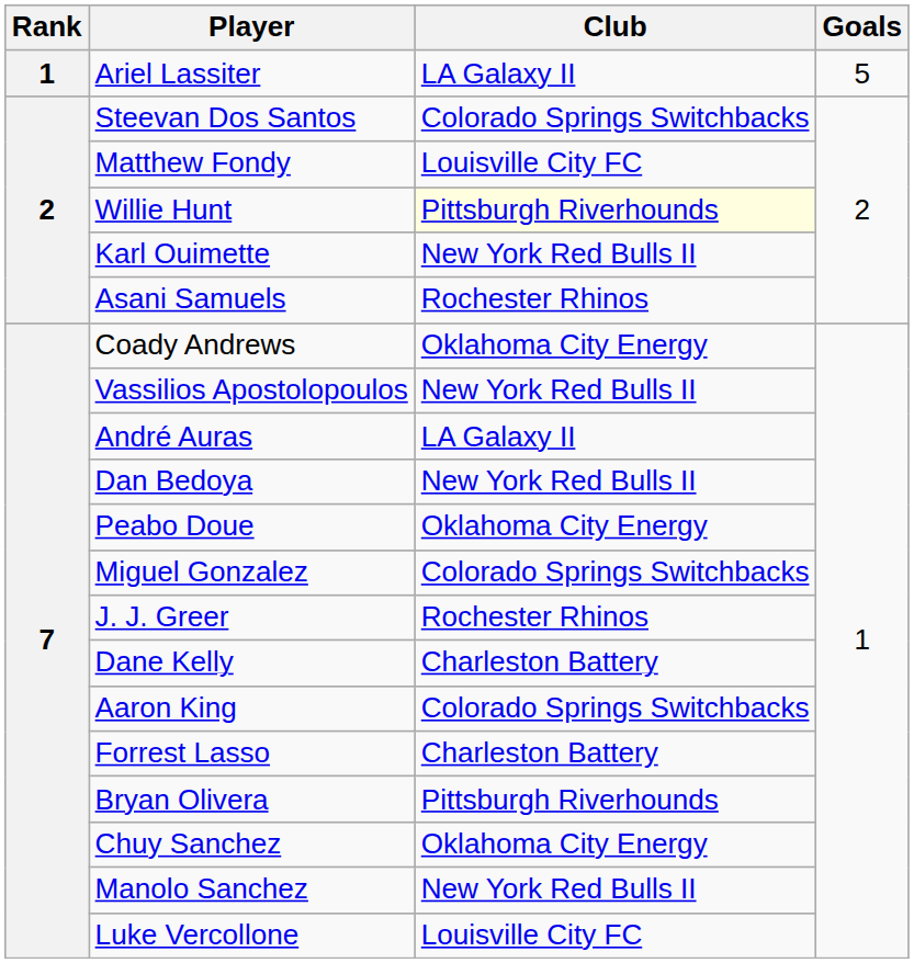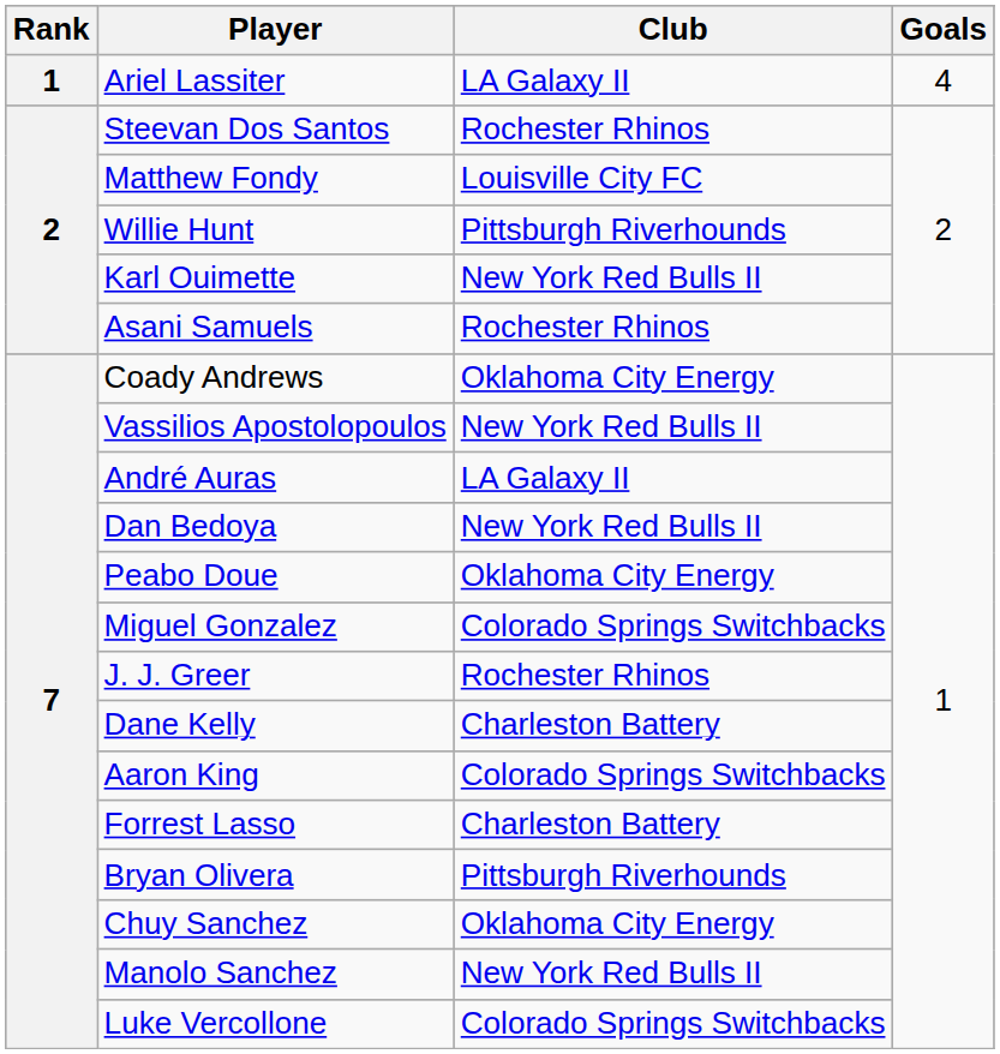Ariel Lassiter | Goals: 5 -> 4
Steevan Dos Santos | Club: Colorado Springs Switchbacks -> Rochester Rhinos
Willie Hunt | Club: lightyellow background -> no background
Luke Vercollone | Club: Louisville City FC -> Colorado Springs Switchbacks
